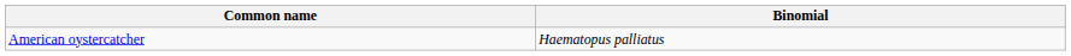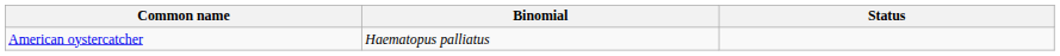+ column: Status
